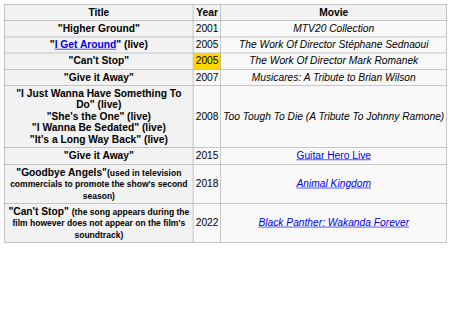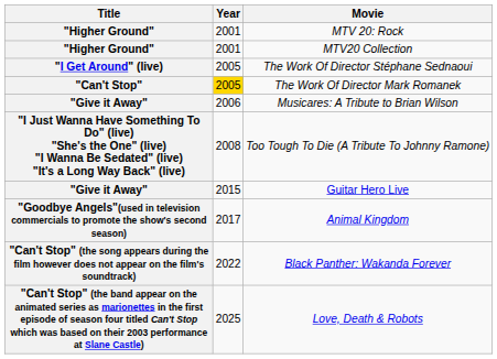+ row: "Higher Ground" | 2001 | MTV 20: Rock
Musicares: A Tribute to Brian Wilson | Year: 2007 -> 2006
Animal Kingdom | Year: 2018 -> 2017
+ row: "Can't Stop" (the band appear on the animated series as marionettes in the first episode of season four titled Can't Stop which was based on their 2003 performance at Slane Castle) | 2025 | Love, Death & Robots
